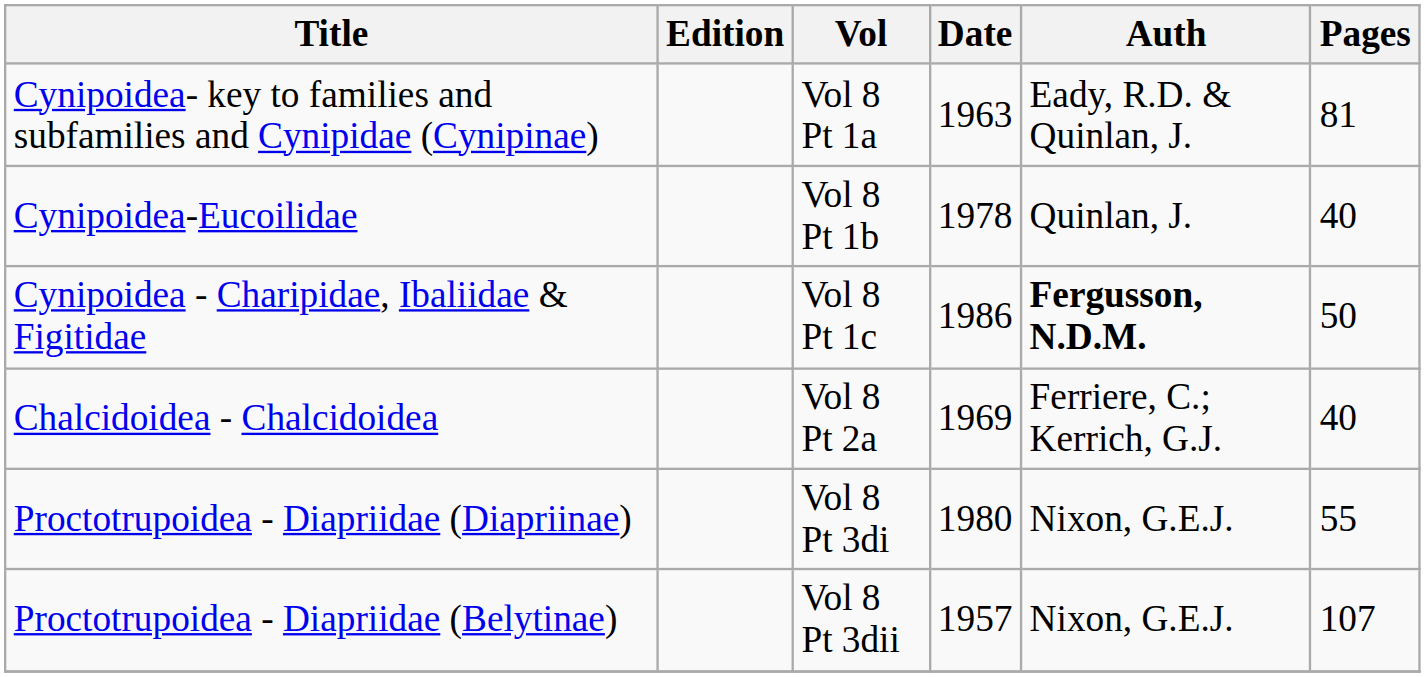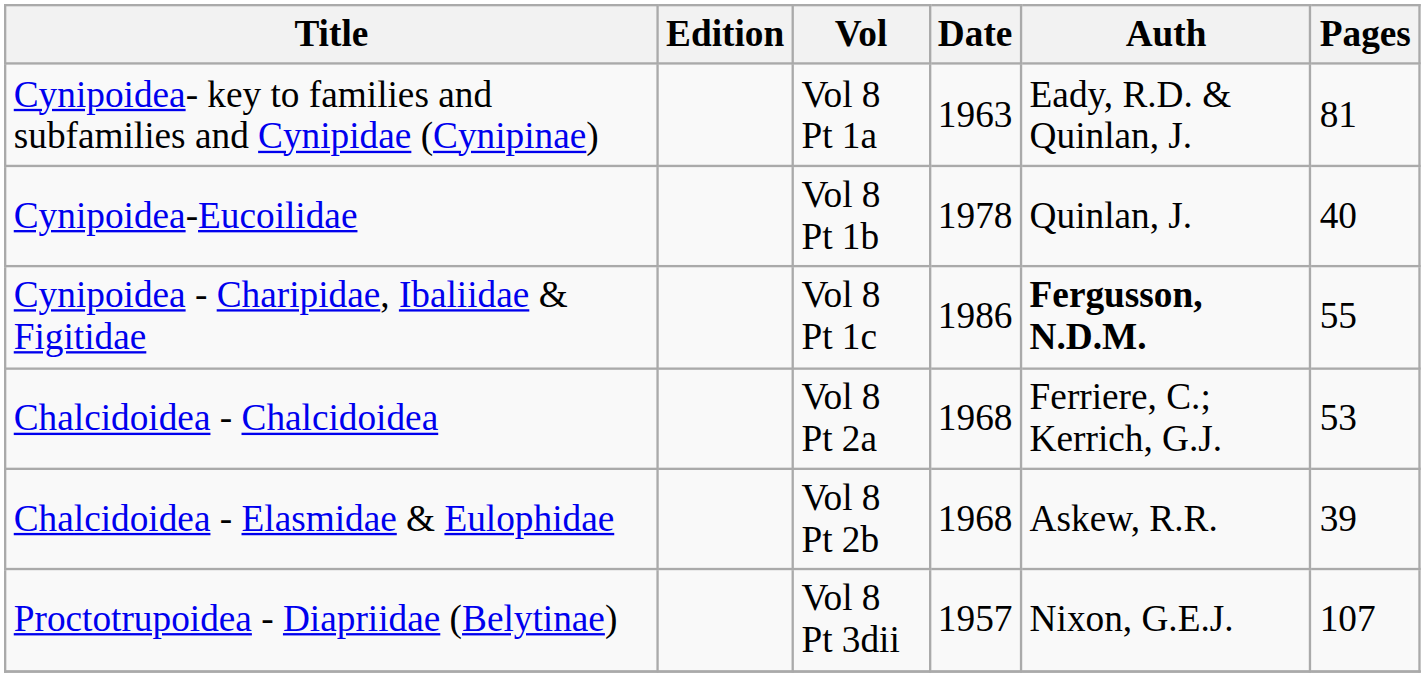Cynipoidea - Charipidae, Ibaliidae & Figitidae | Pages: 50 -> 55
Chalcidoidea - Chalcidoidea | Date: 1969 -> 1968
Chalcidoidea - Chalcidoidea | Pages: 40 -> 53
+ row: Chalcidoidea - Elasmidae & Eulophidae | Vol 8 Pt 2b | 1968 | Askew, R.R. | 39
- row: Proctotrupoidea - Diapriidae (Diapriinae) | Vol 8 Pt 3di | 1980 | Nixon, G.E.J. | 55
